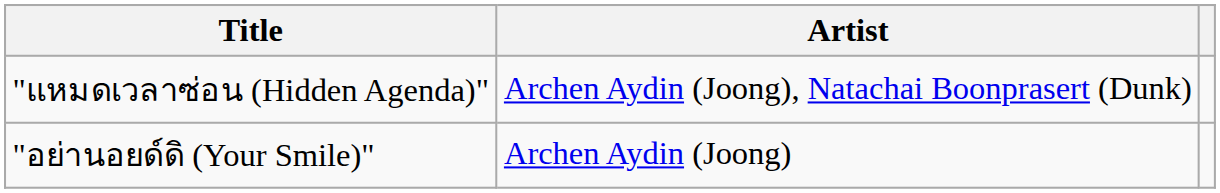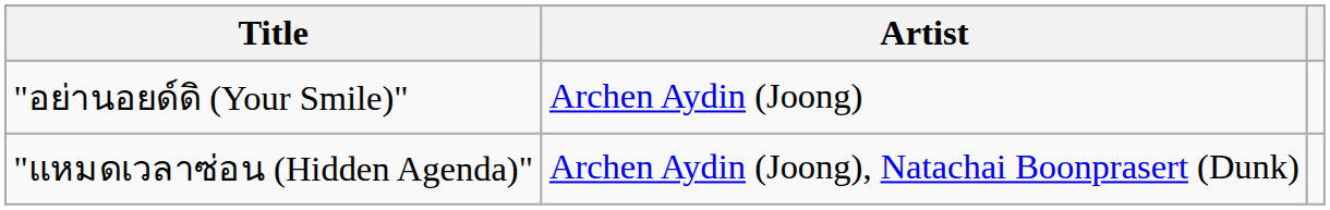rows swapped: "แหมดเวลาซ่อน (Hidden Agenda)" <-> "อย่านอยด์ดิ (Your Smile)"
